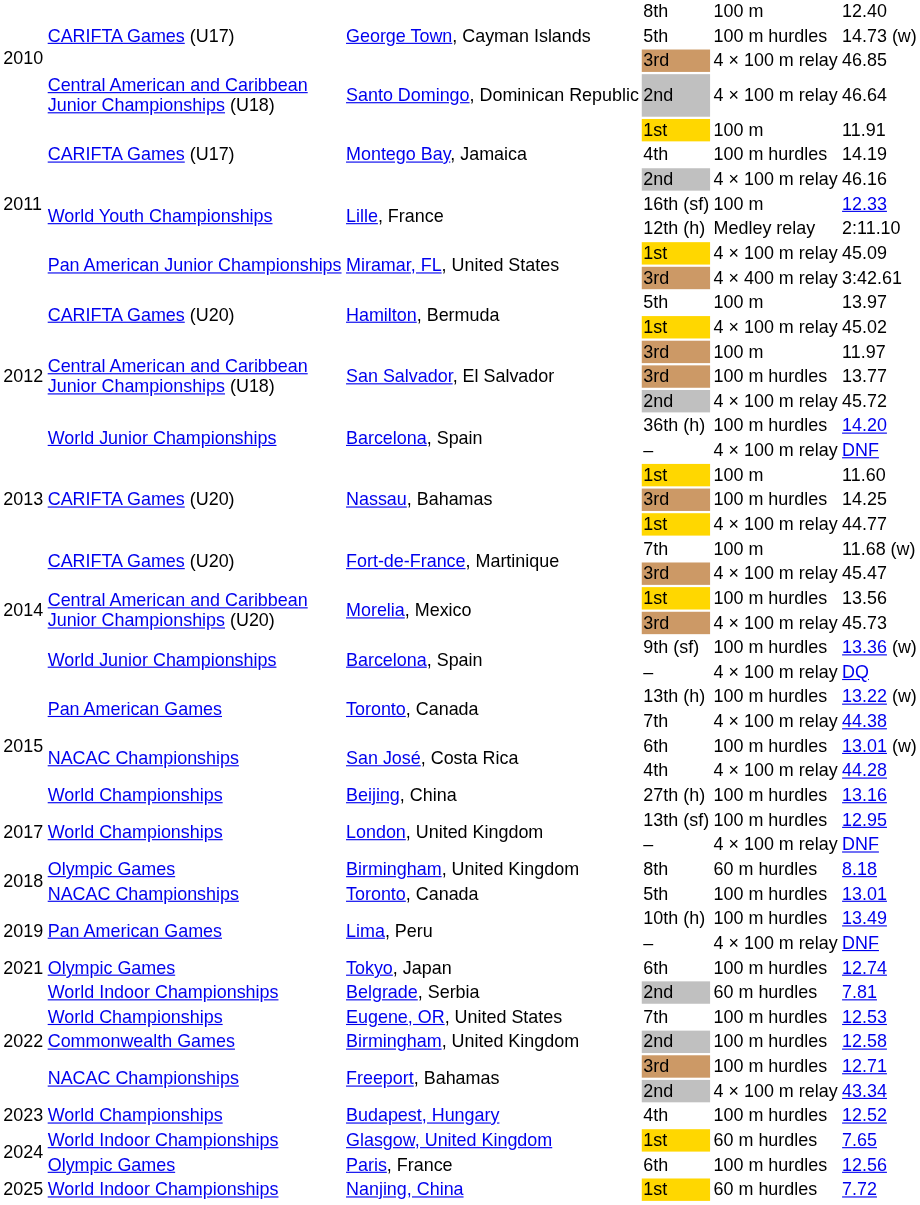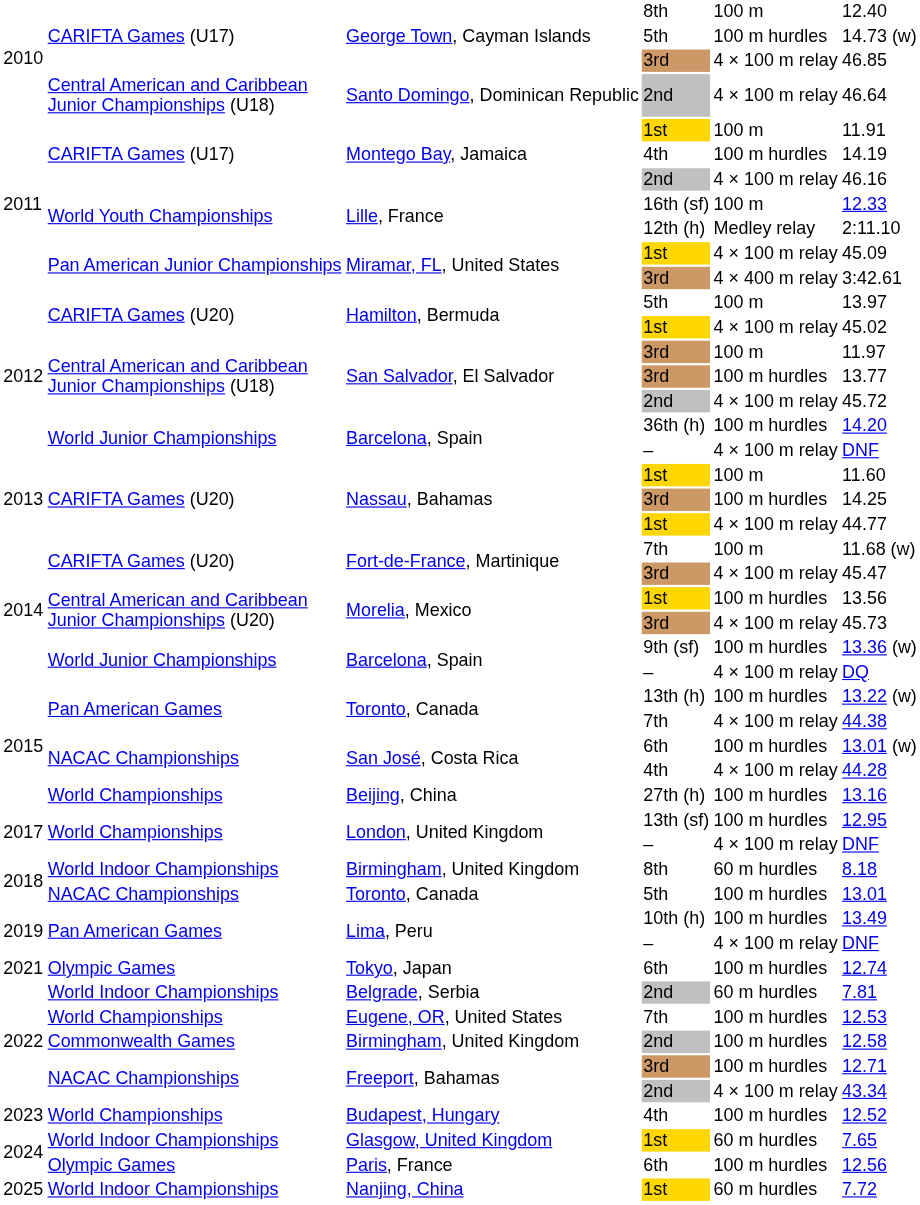Birmingham, United Kingdom / 8th | column 2: Olympic Games -> World Indoor Championships
